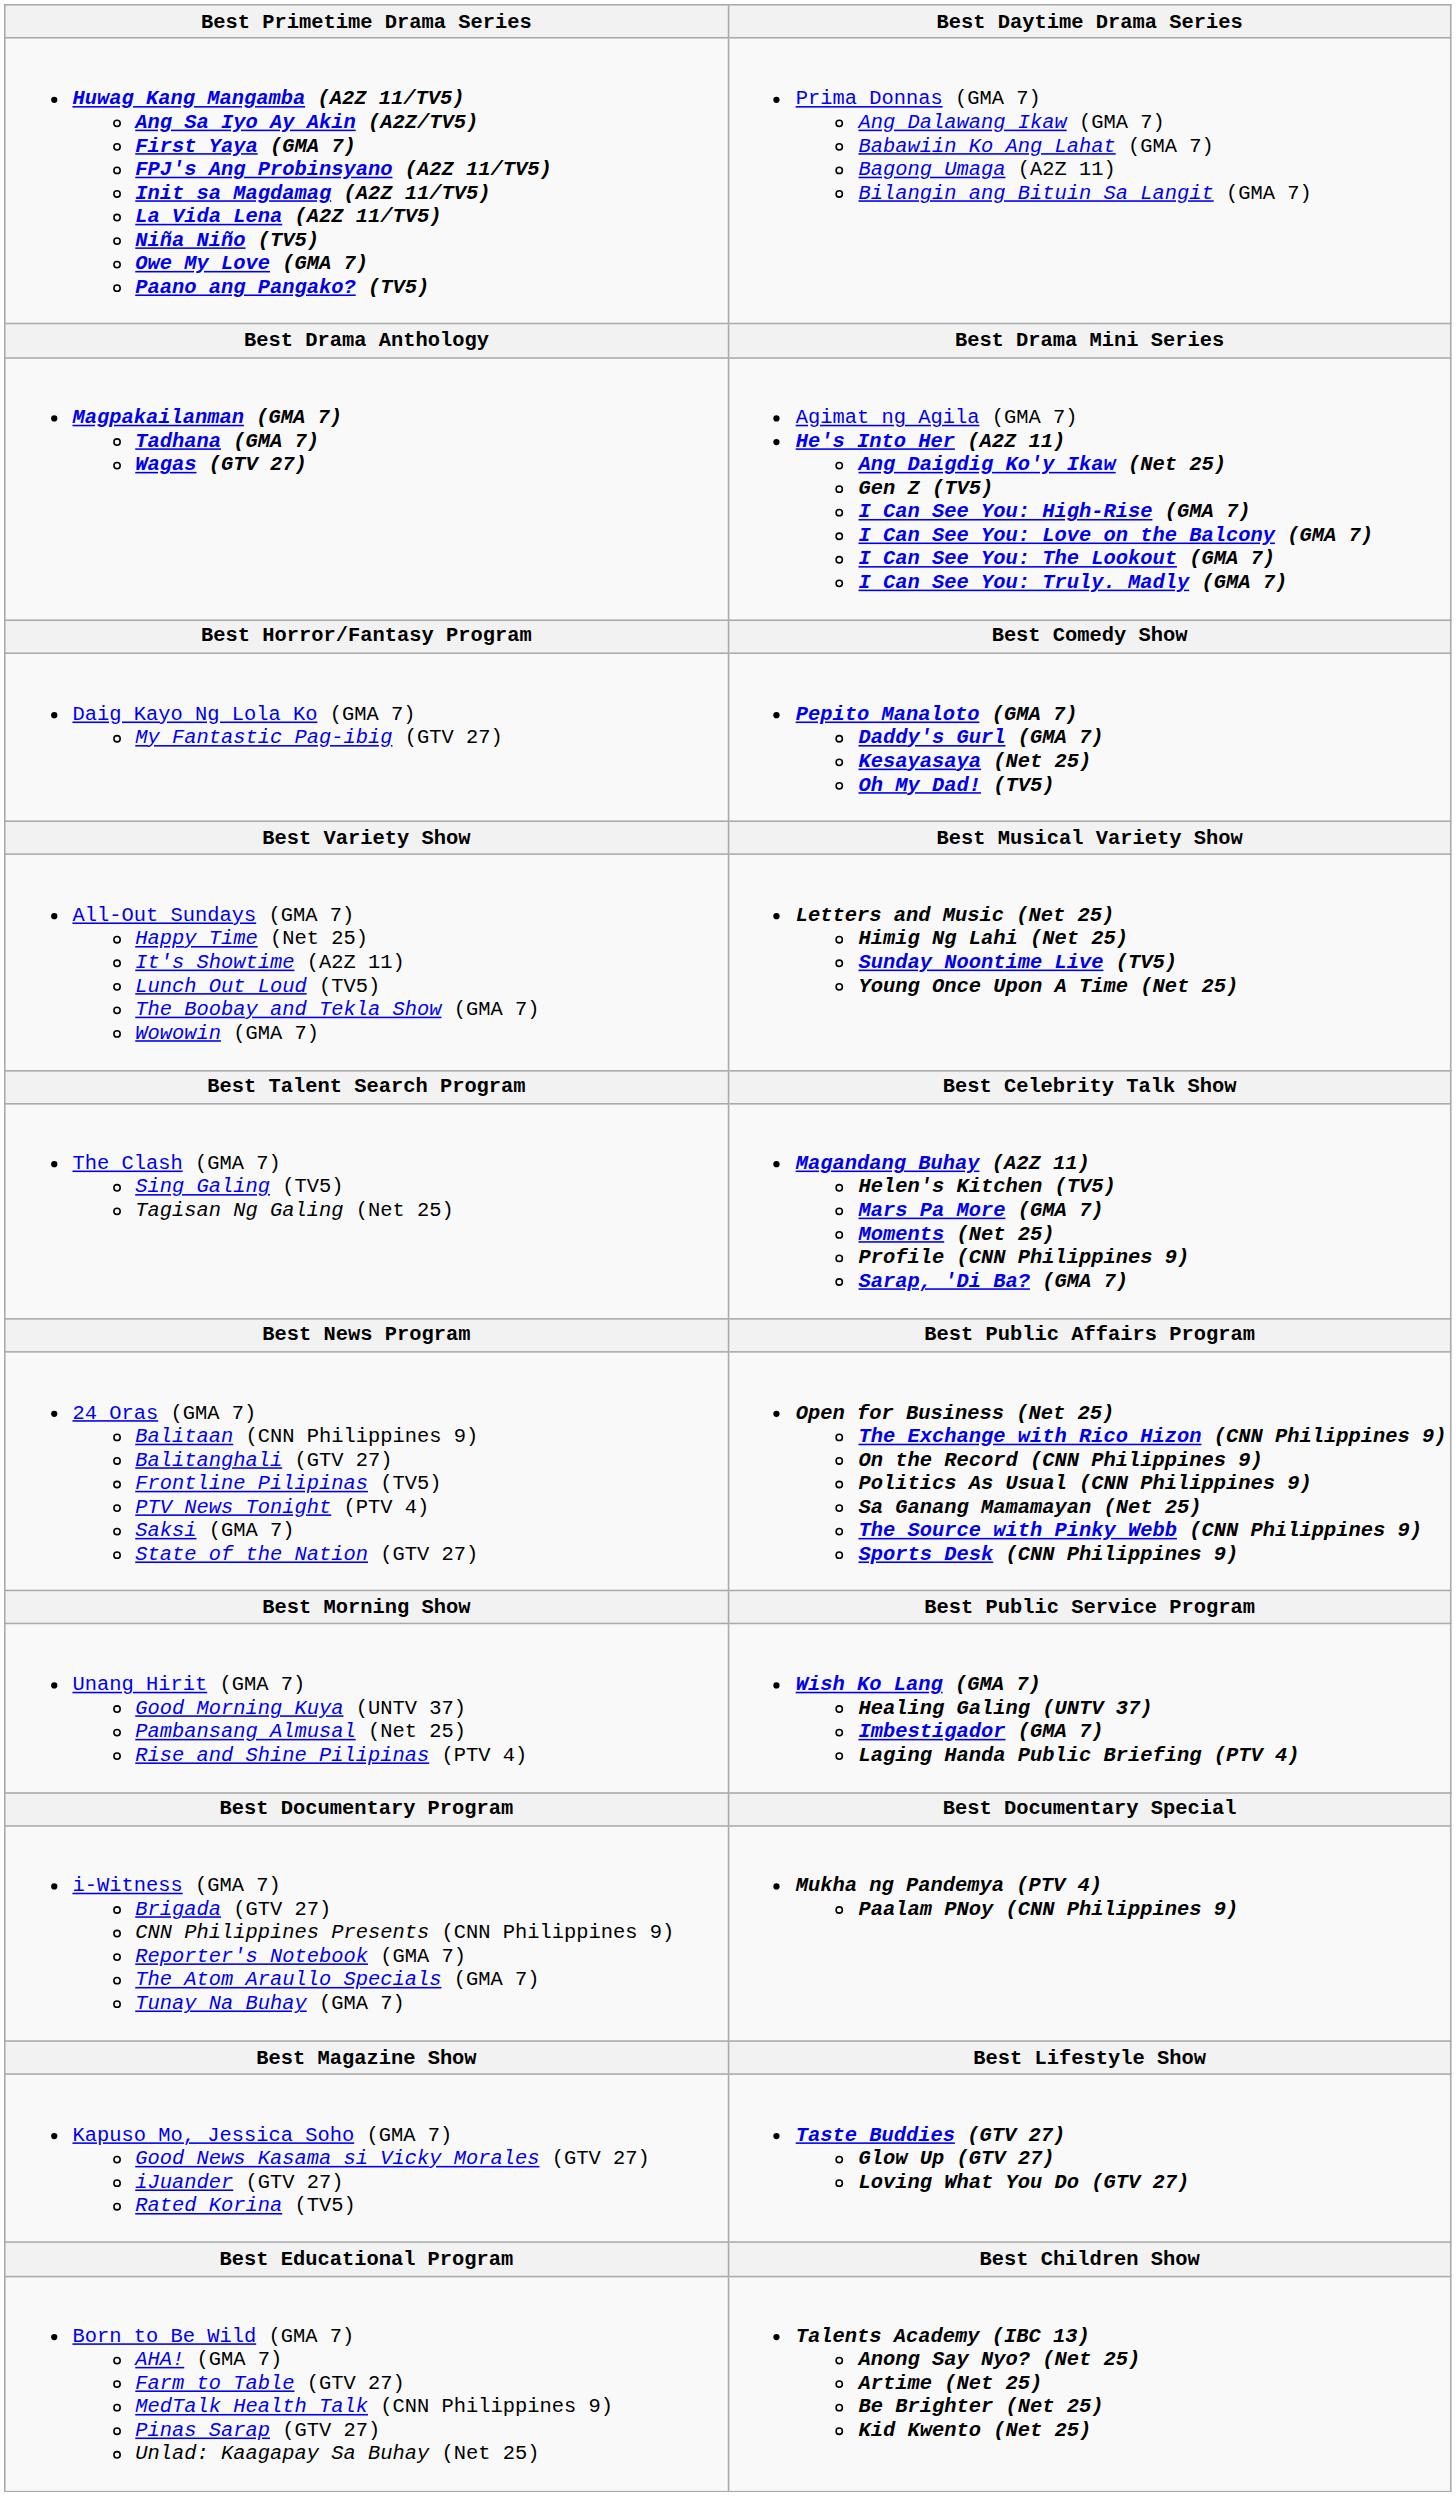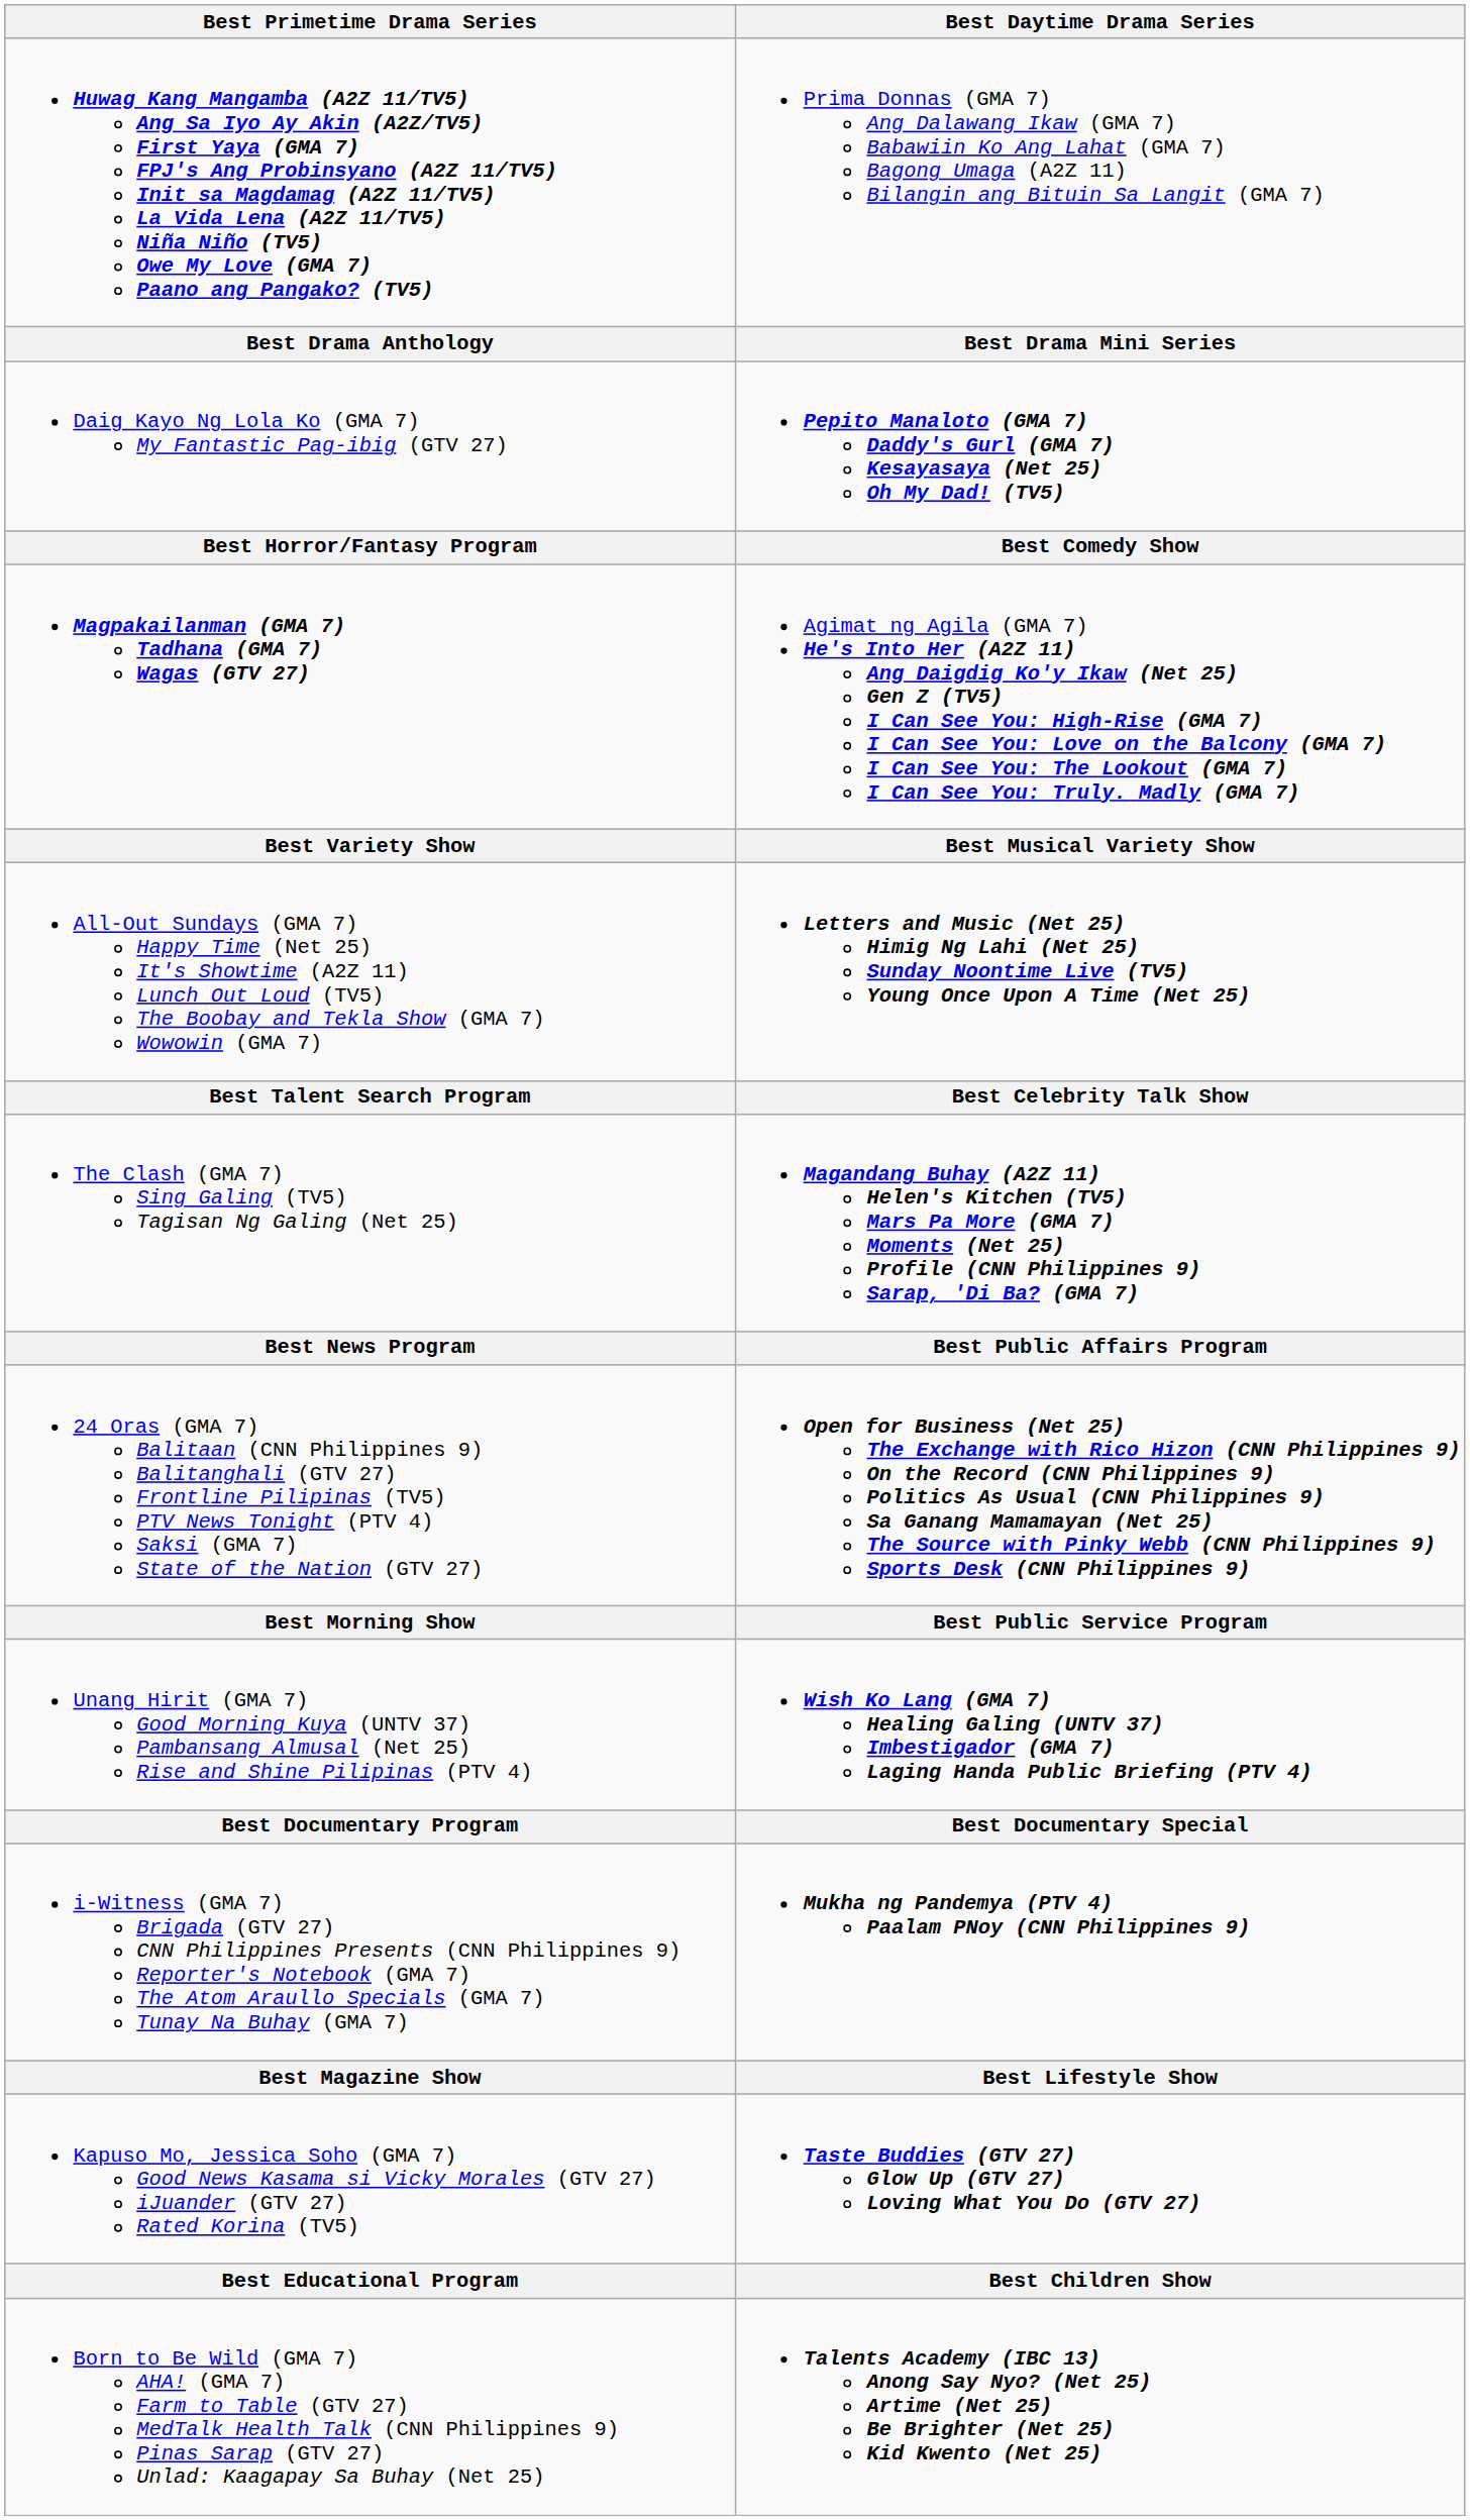rows swapped: Magpakailanman (GMA 7) Tadhana (GMA 7) Wagas (GTV 27) <-> Daig Kayo Ng Lola Ko (GMA 7) My Fantastic Pag-ibig (GTV 27)
